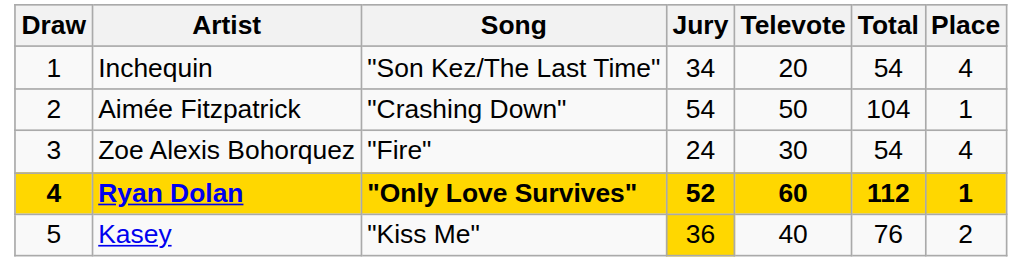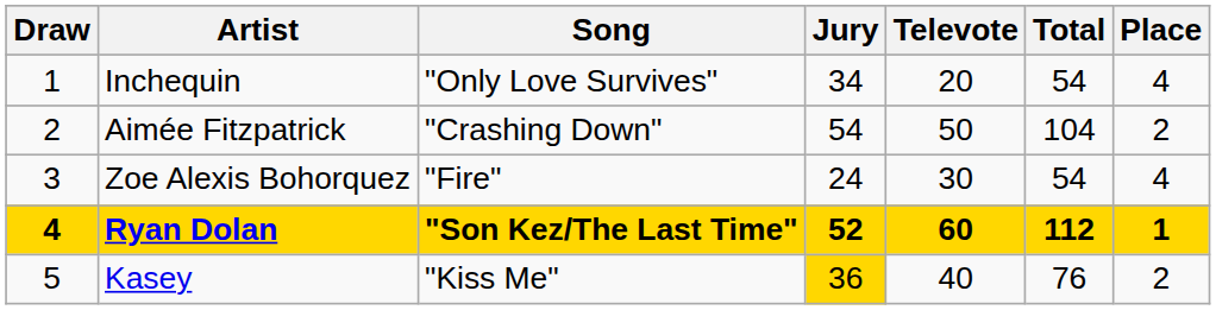Inchequin | Song: "Son Kez/The Last Time" -> "Only Love Survives"
Aimée Fitzpatrick | Place: 1 -> 2
Ryan Dolan | Song: "Only Love Survives" -> "Son Kez/The Last Time"
